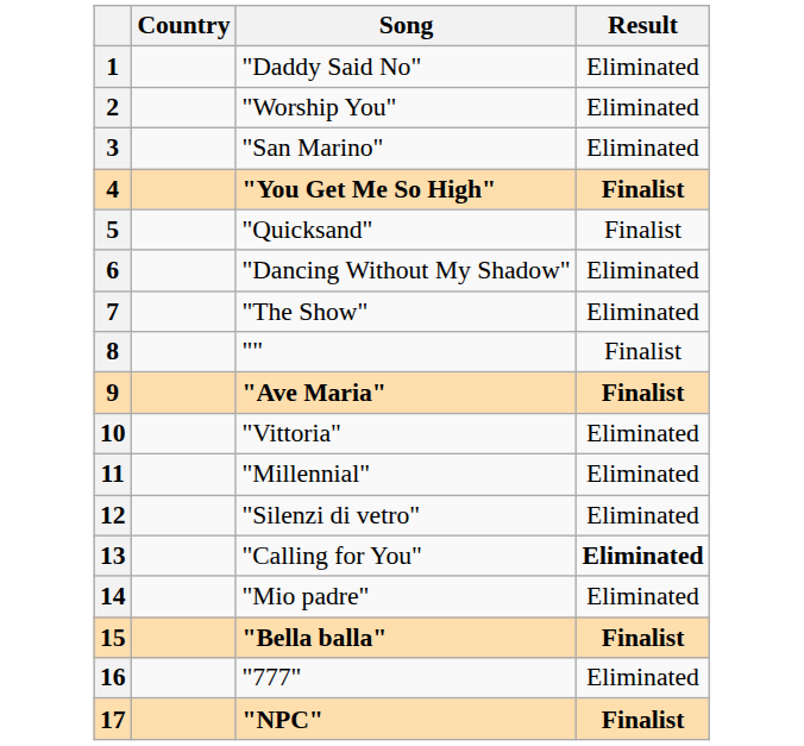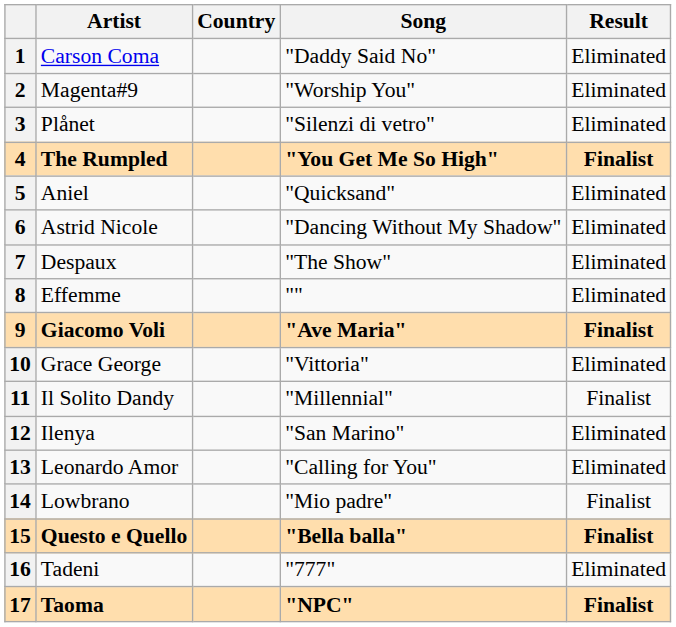+ column: Artist | Carson Coma | Magenta#9 | Plånet | The Rumpled | Aniel | Astrid Nicole | Despaux | Effemme | Giacomo Voli | Grace George | Il Solito Dandy | Ilenya | Leonardo Amor | Lowbrano | Questo e Quello | Tadeni | Taoma
3 | Song: "San Marino" -> "Silenzi di vetro"
5 | Result: Finalist -> Eliminated
8 | Result: Finalist -> Eliminated
11 | Result: Eliminated -> Finalist
12 | Song: "Silenzi di vetro" -> "San Marino"
13 | Result: bold -> normal
14 | Result: Eliminated -> Finalist
